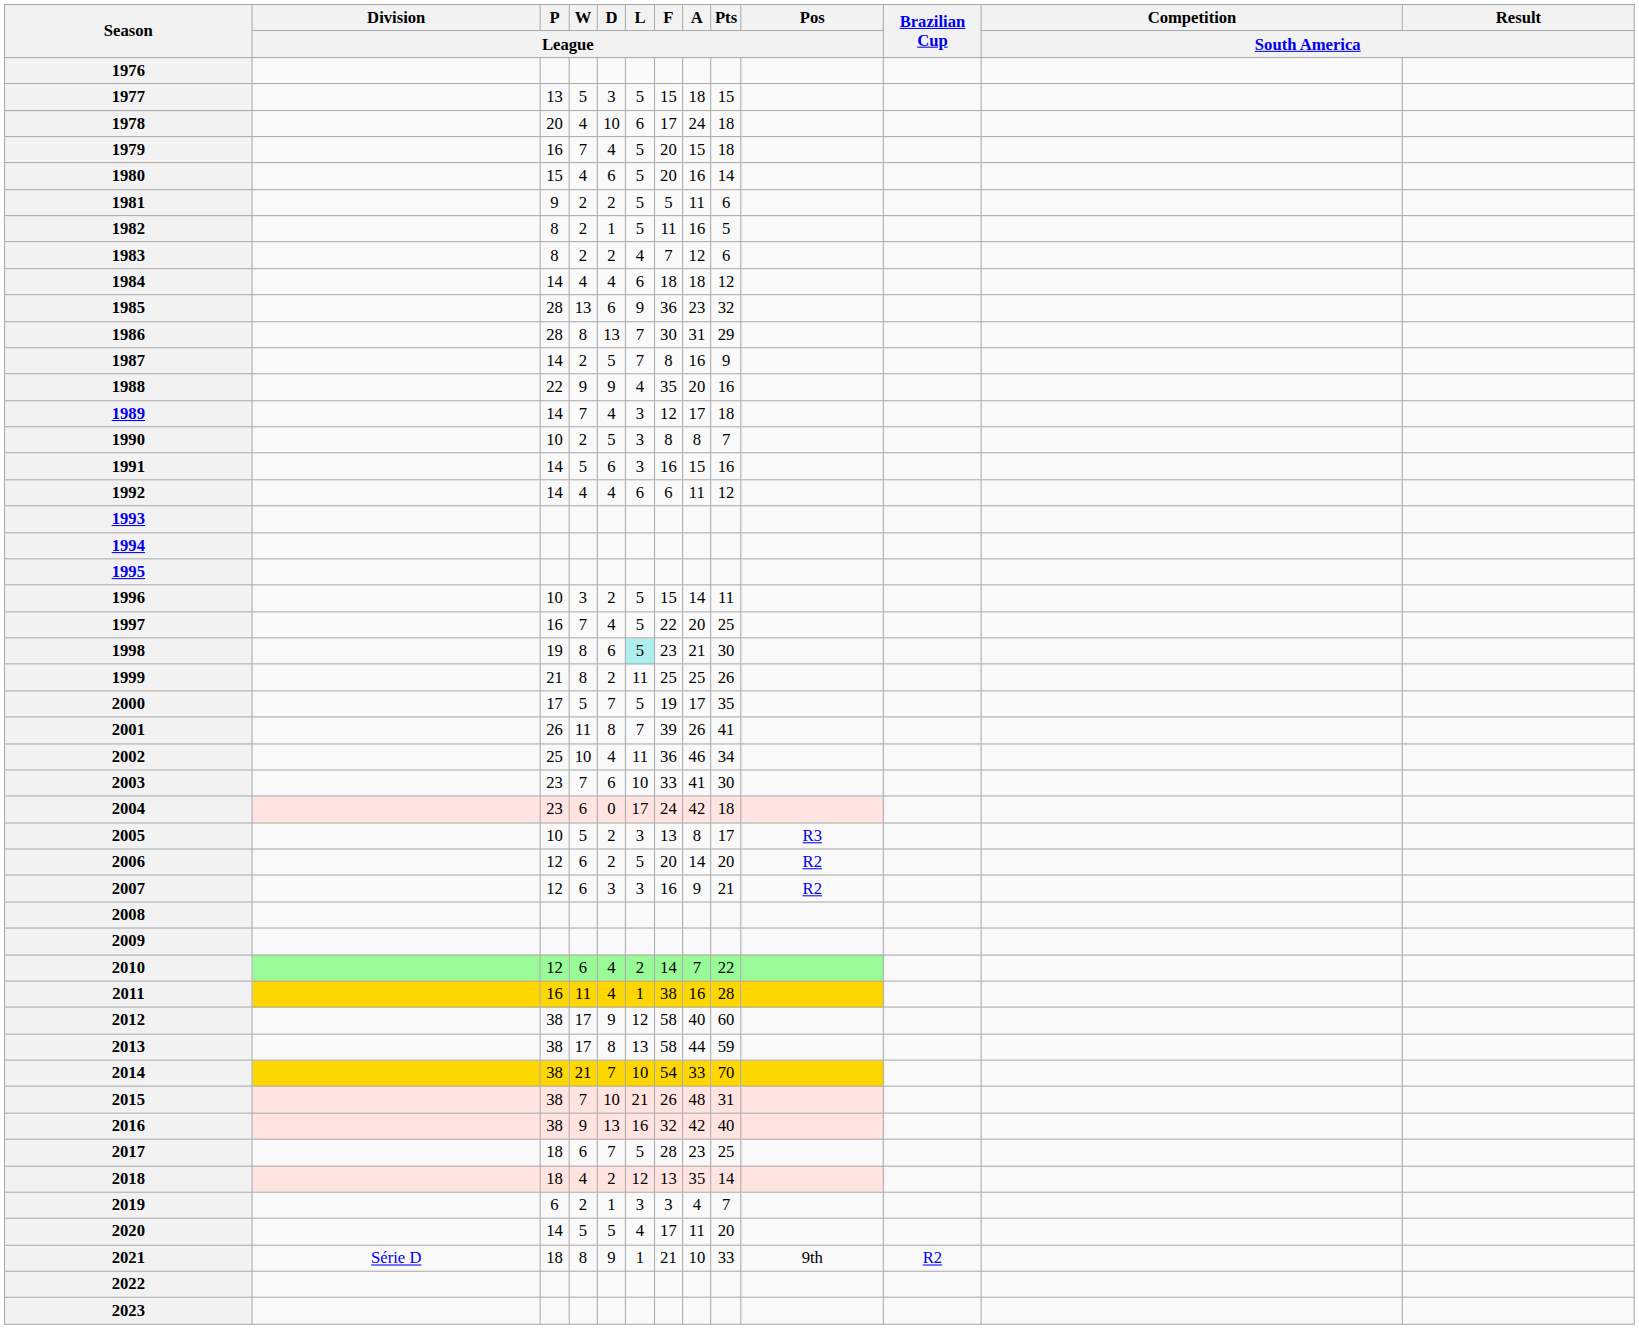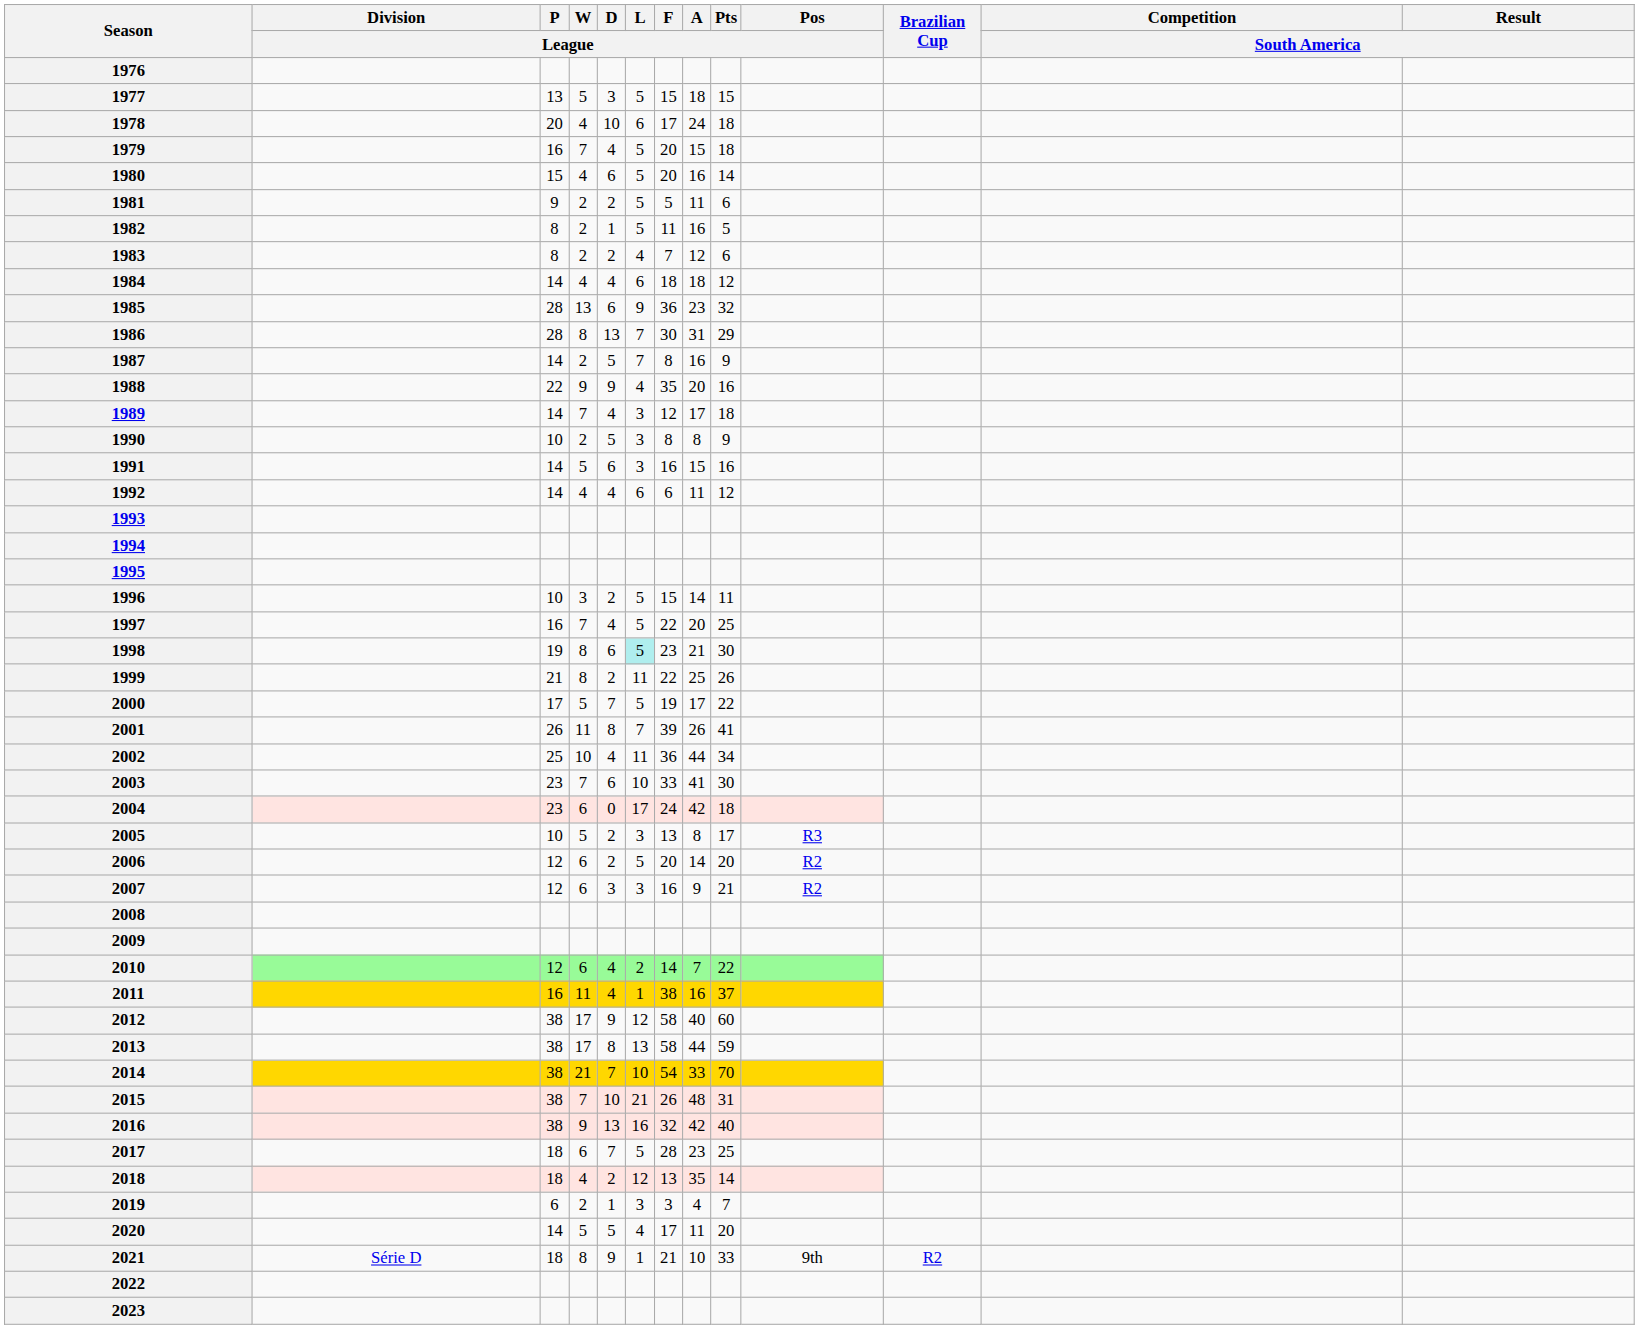1990 | Pts / League: 7 -> 9
1999 | F / League: 25 -> 22
2000 | Pts / League: 35 -> 22
2002 | A / League: 46 -> 44
2011 | Pts / League: 28 -> 37
